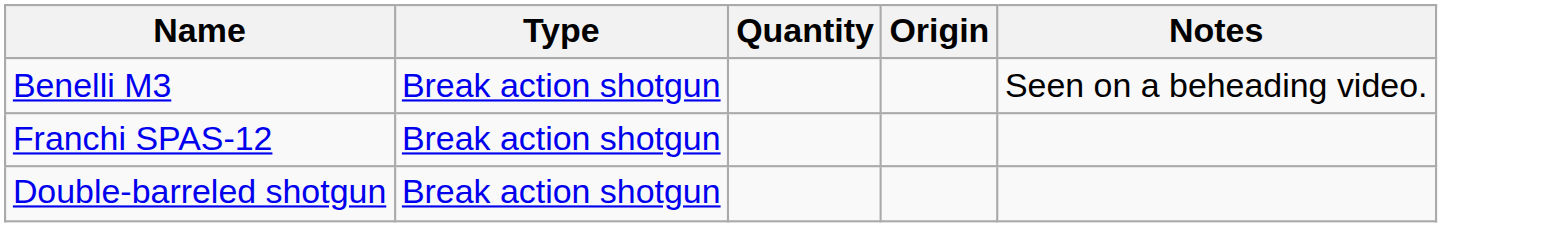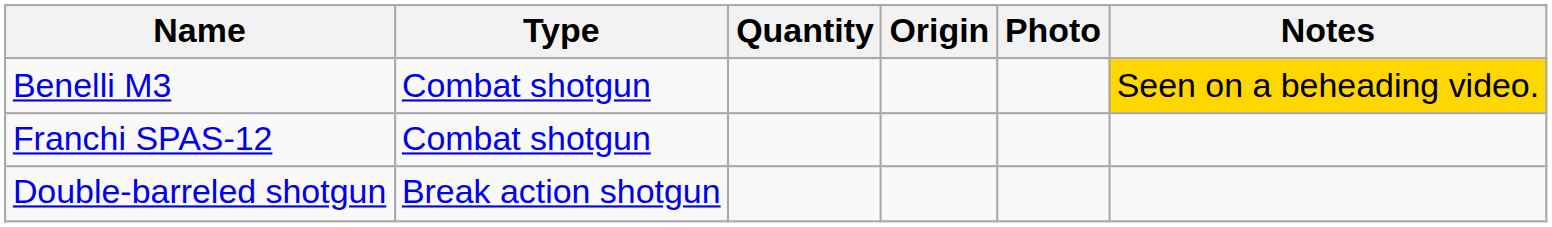+ column: Photo
Benelli M3 | Type: Break action shotgun -> Combat shotgun
Benelli M3 | Notes: no background -> gold background
Franchi SPAS-12 | Type: Break action shotgun -> Combat shotgun
